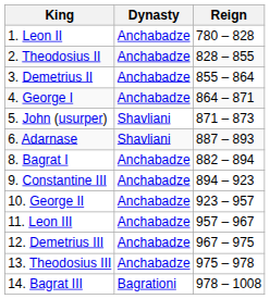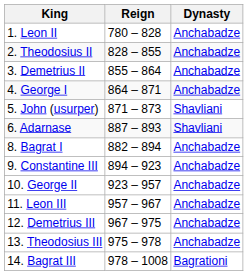columns swapped: Reign <-> Dynasty
